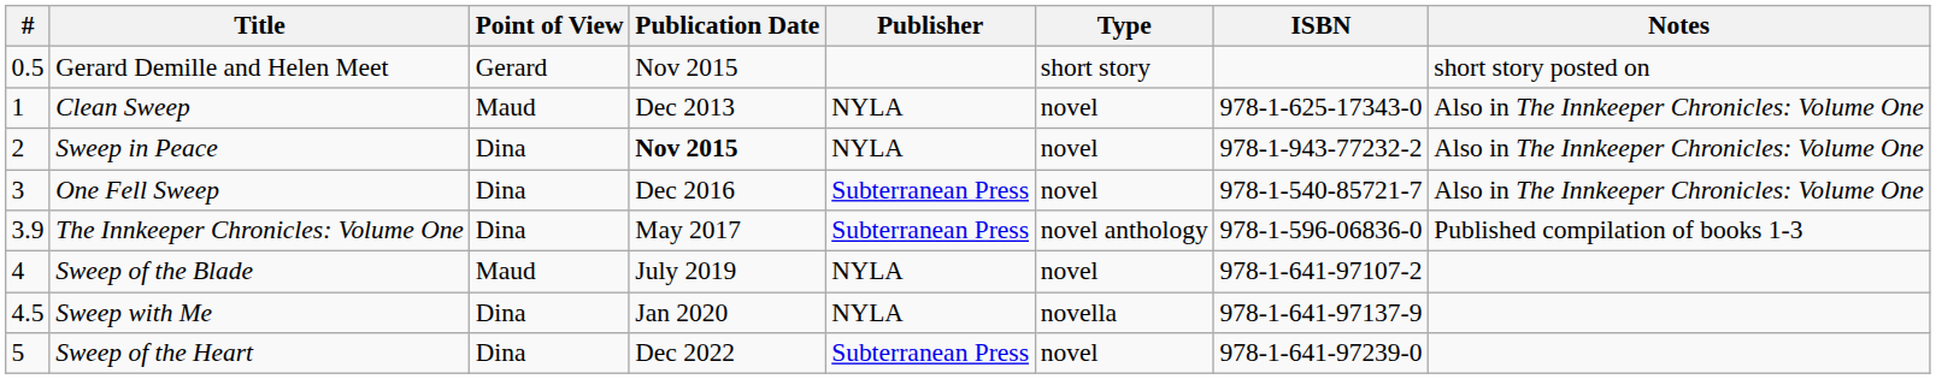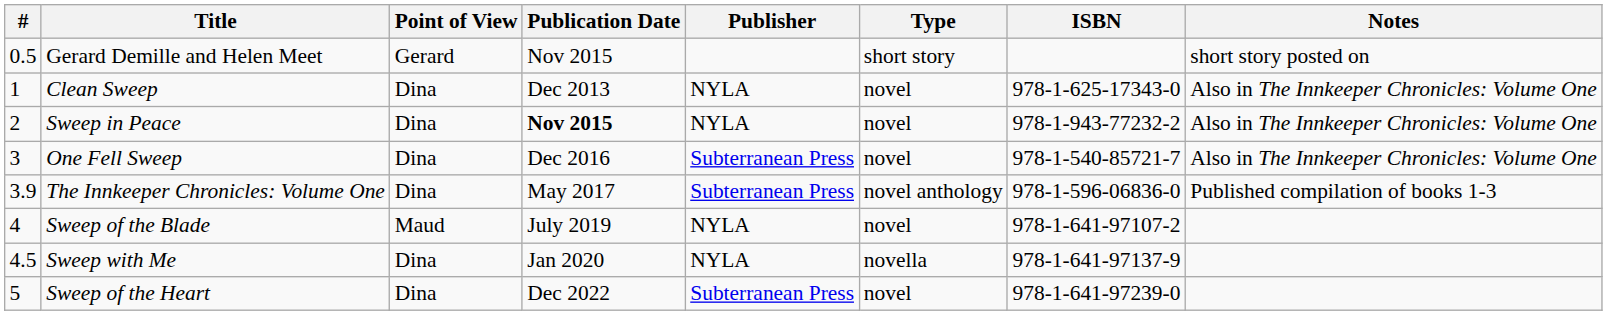Clean Sweep | Point of View: Maud -> Dina
